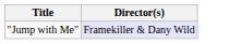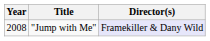+ column: Year | 2008
